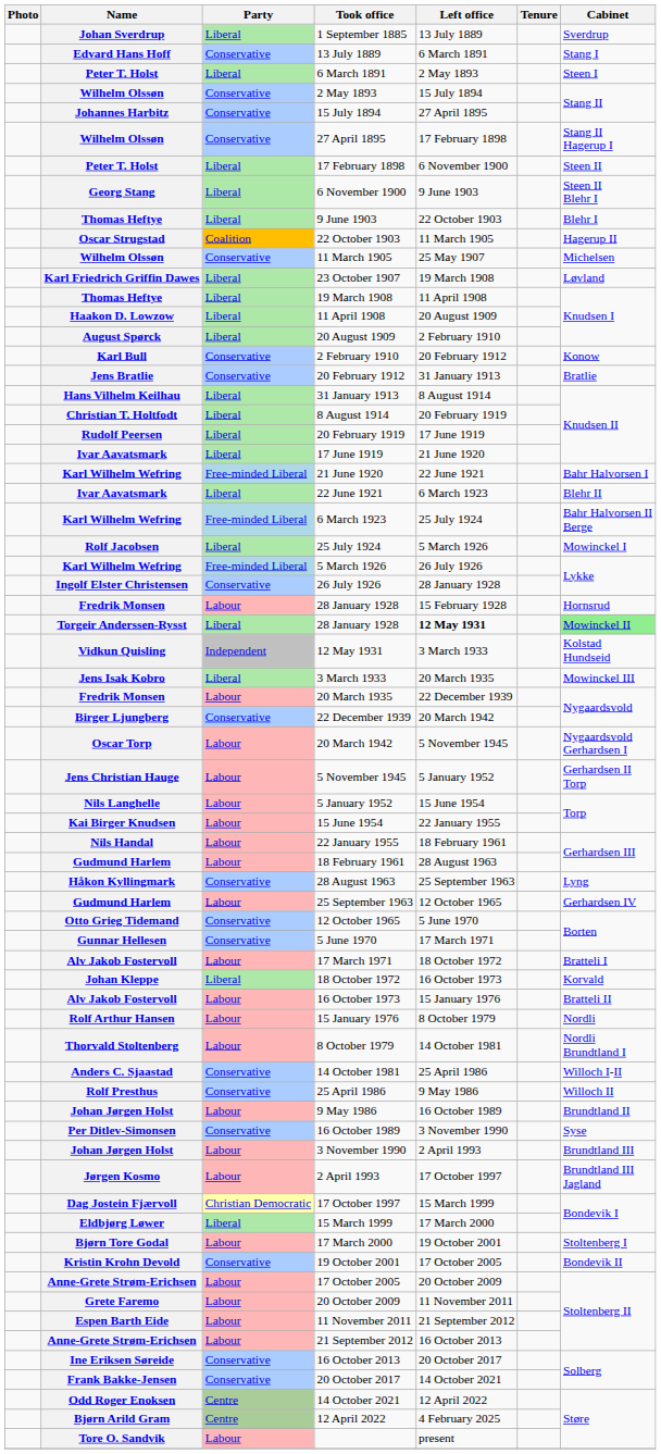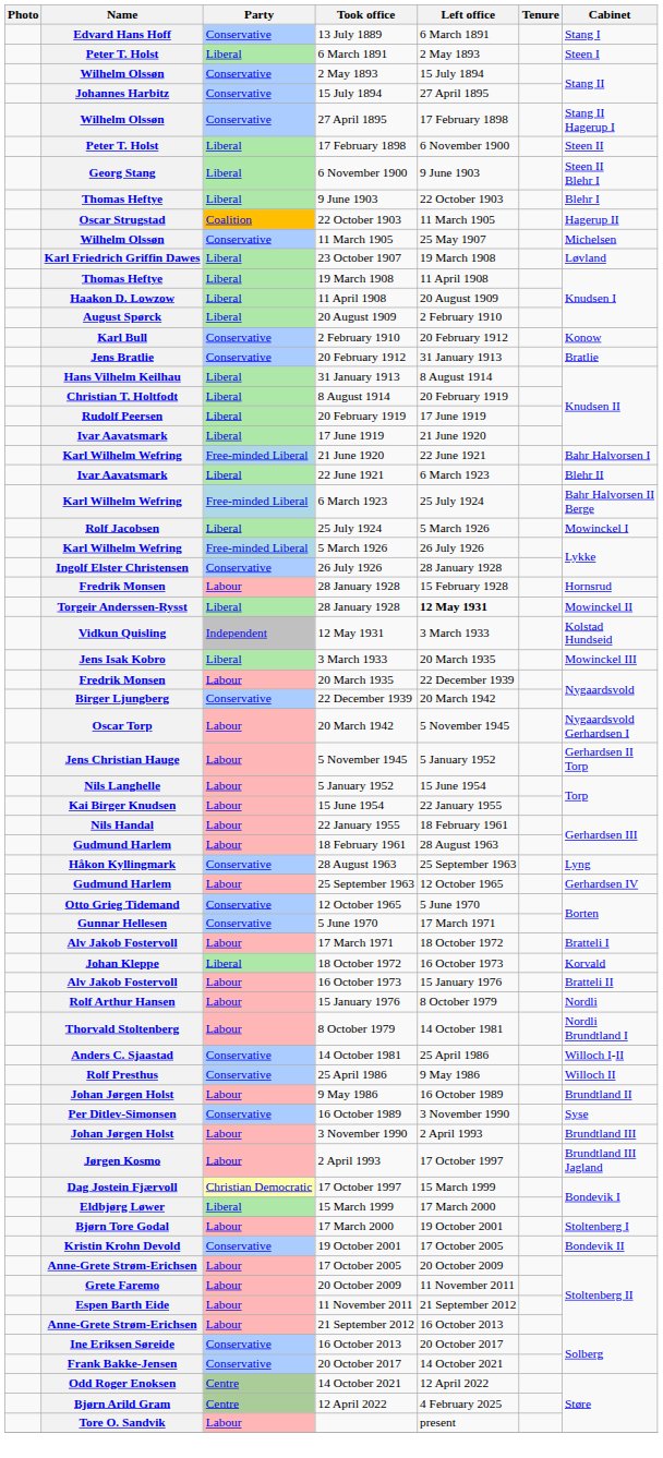- row: Johan Sverdrup | Liberal | 1 September 1885 | 13 July 1889 | Sverdrup
Torgeir Anderssen-Rysst / 28 January 1928 | Cabinet: lightgreen background -> no background
